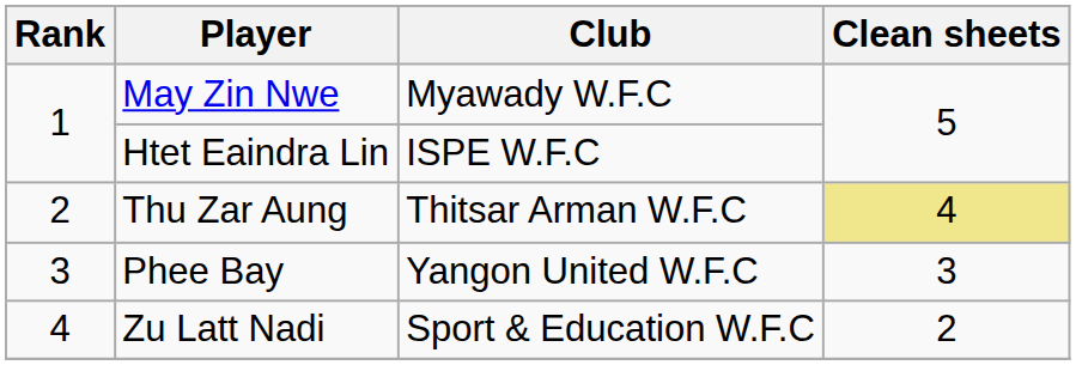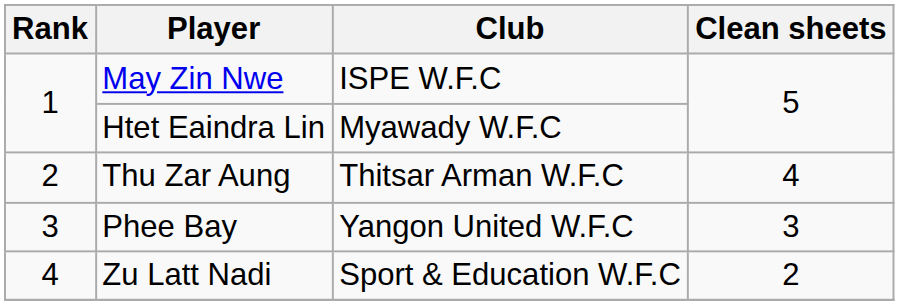May Zin Nwe | Club: Myawady W.F.C -> ISPE W.F.C
Htet Eaindra Lin | Club: ISPE W.F.C -> Myawady W.F.C
Thu Zar Aung | Clean sheets: khaki background -> no background
